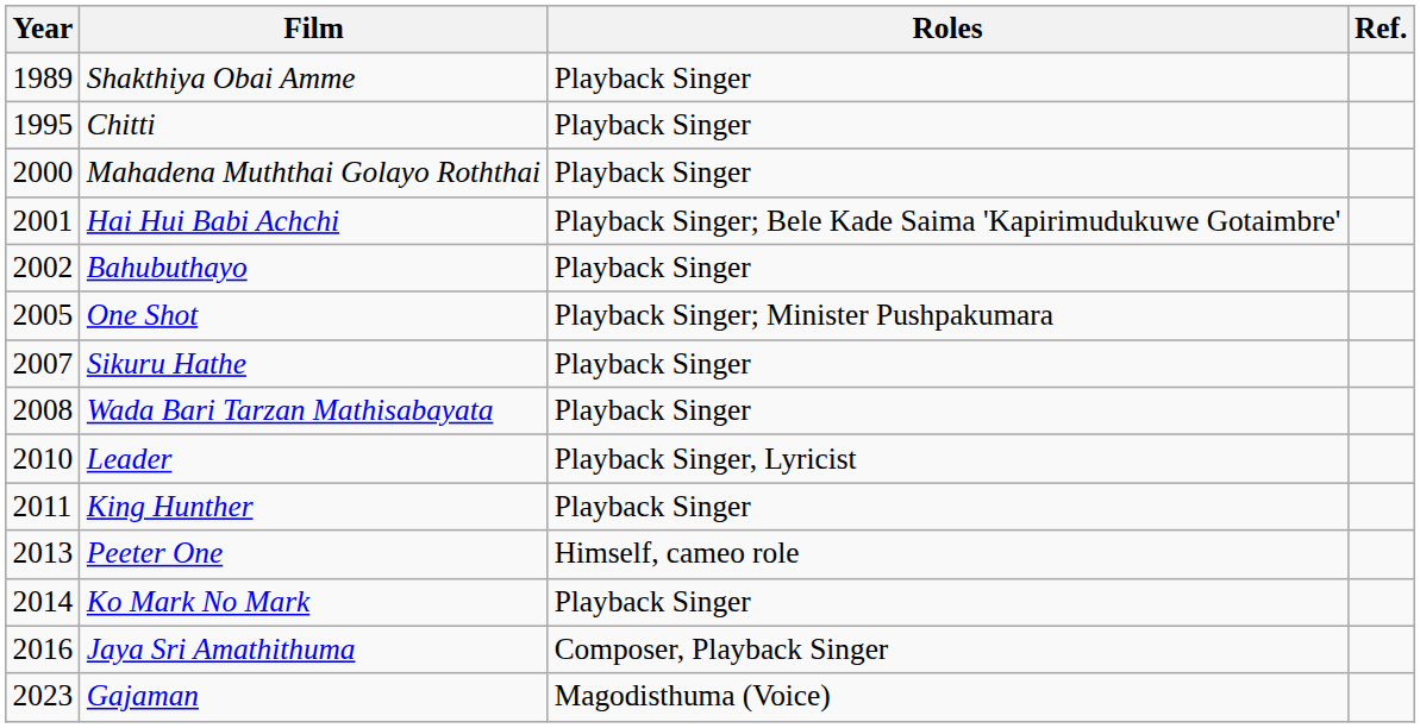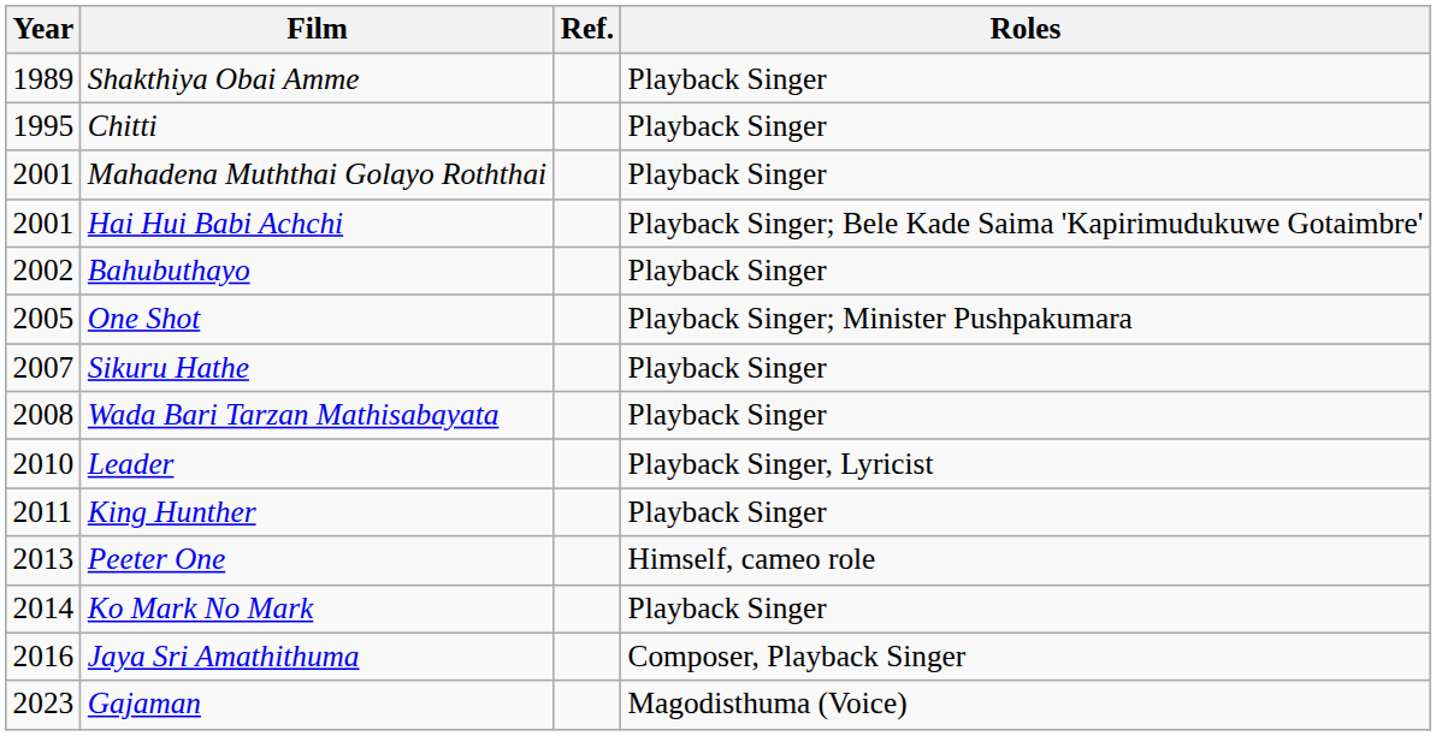columns swapped: Roles <-> Ref.
Mahadena Muththai Golayo Roththai | Year: 2000 -> 2001
